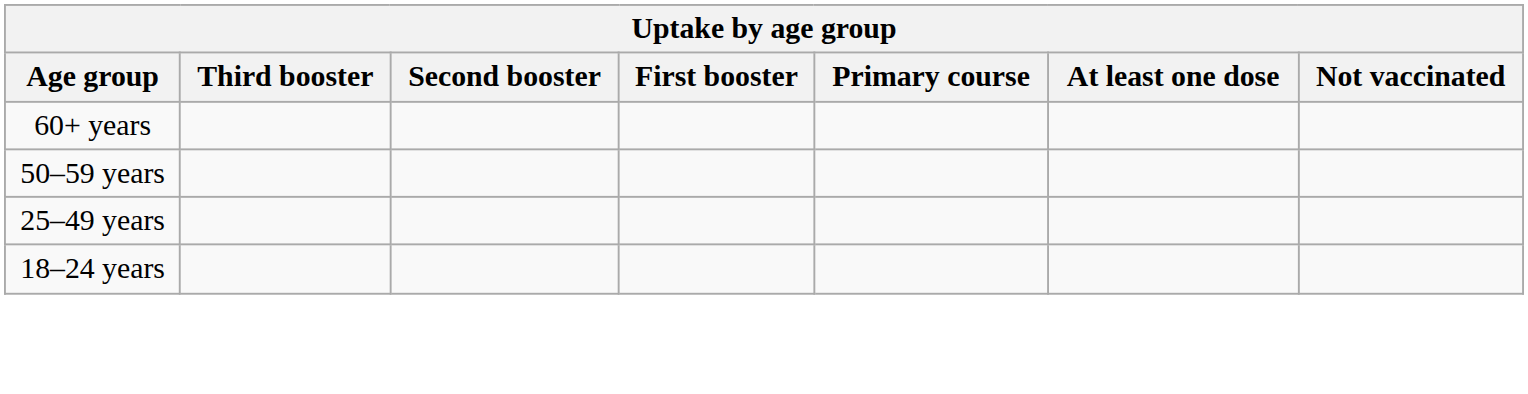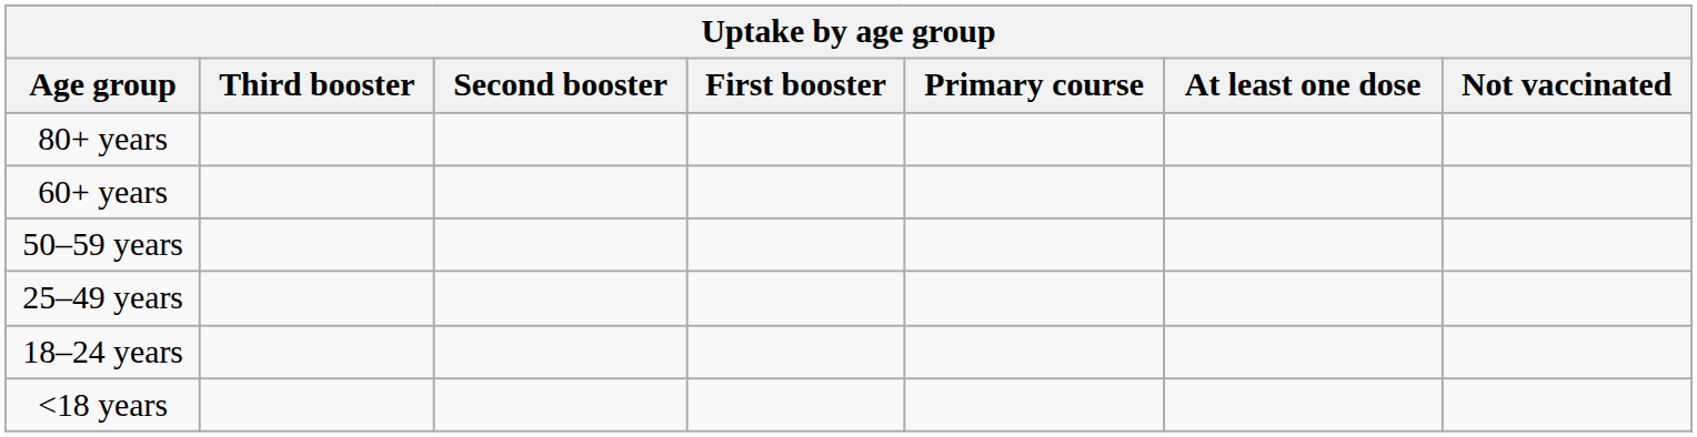+ row: 80+ years
+ row: <18 years
